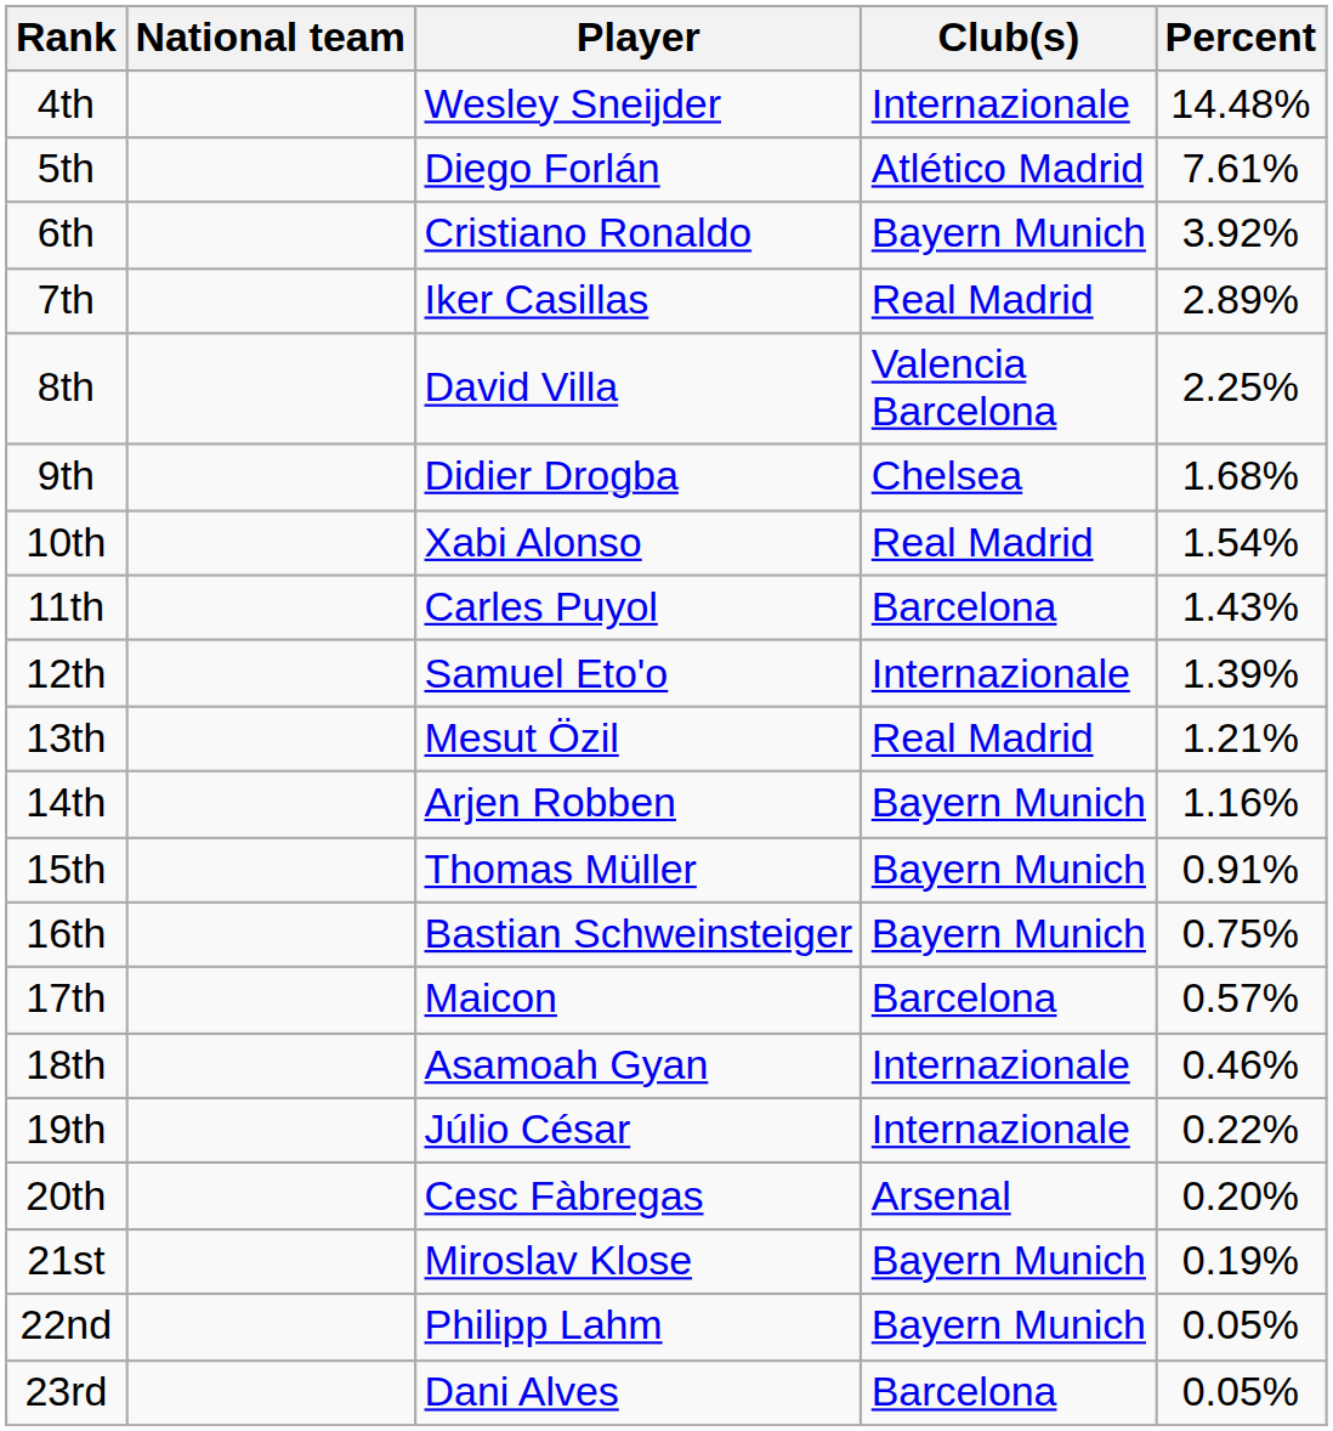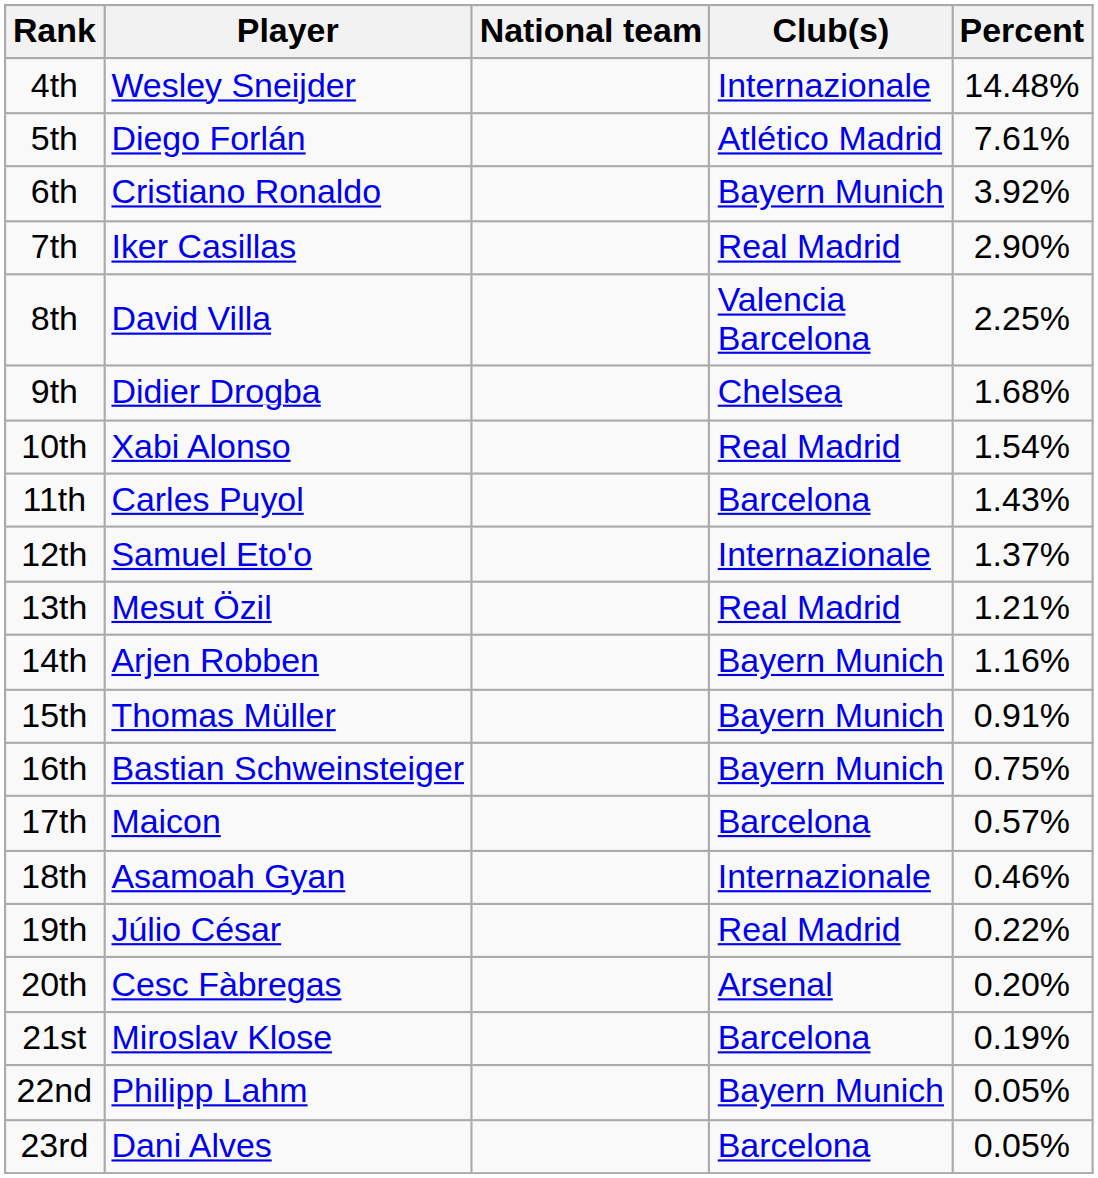columns swapped: Player <-> National team
7th | Percent: 2.89% -> 2.90%
12th | Percent: 1.39% -> 1.37%
19th | Club(s): Internazionale -> Real Madrid
21st | Club(s): Bayern Munich -> Barcelona
